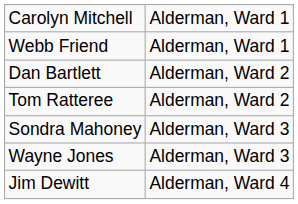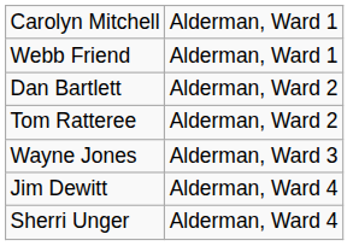- row: Sondra Mahoney | Alderman, Ward 3
+ row: Sherri Unger | Alderman, Ward 4
